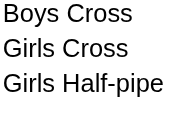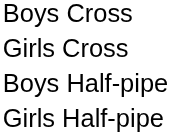+ row: Boys Half-pipe
